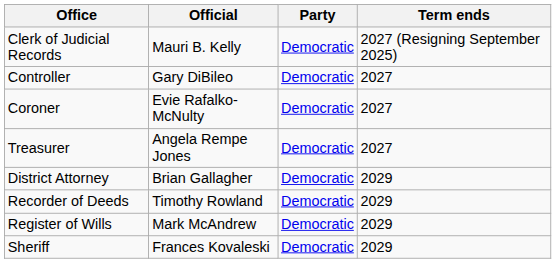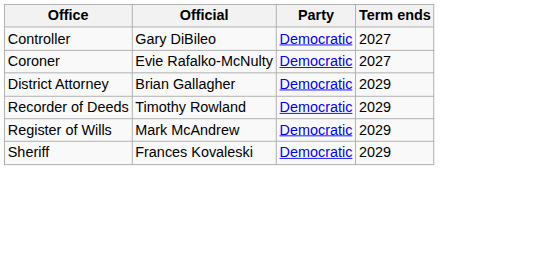- row: Clerk of Judicial Records | Mauri B. Kelly | Democratic | 2027 (Resigning September 2025)
- row: Treasurer | Angela Rempe Jones | Democratic | 2027
